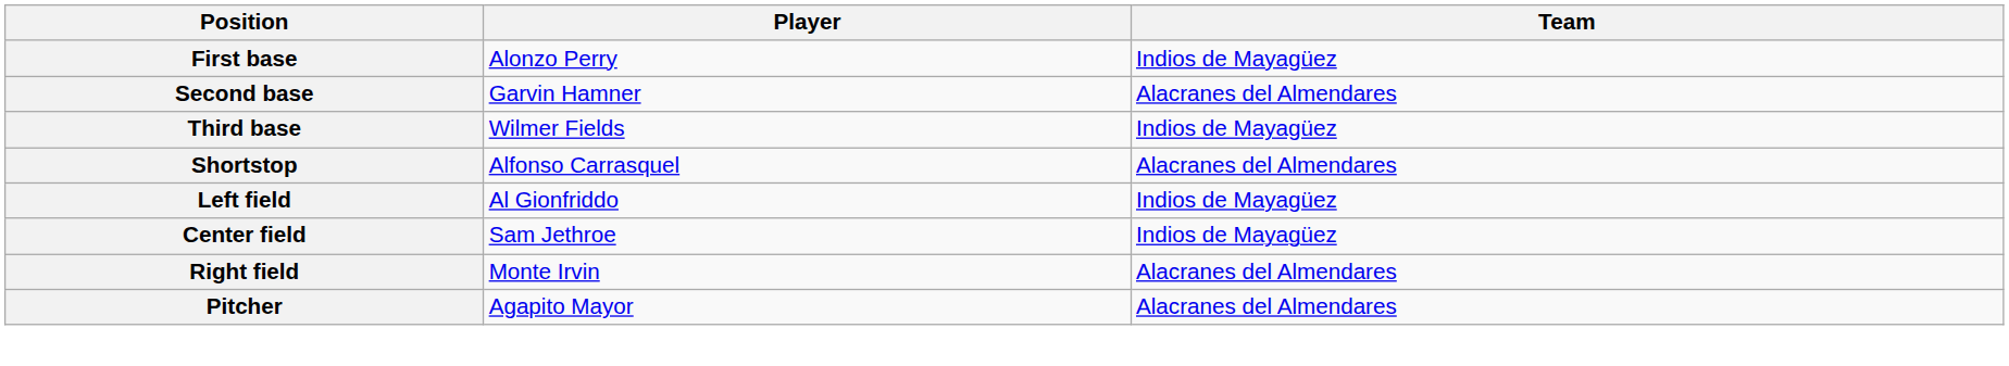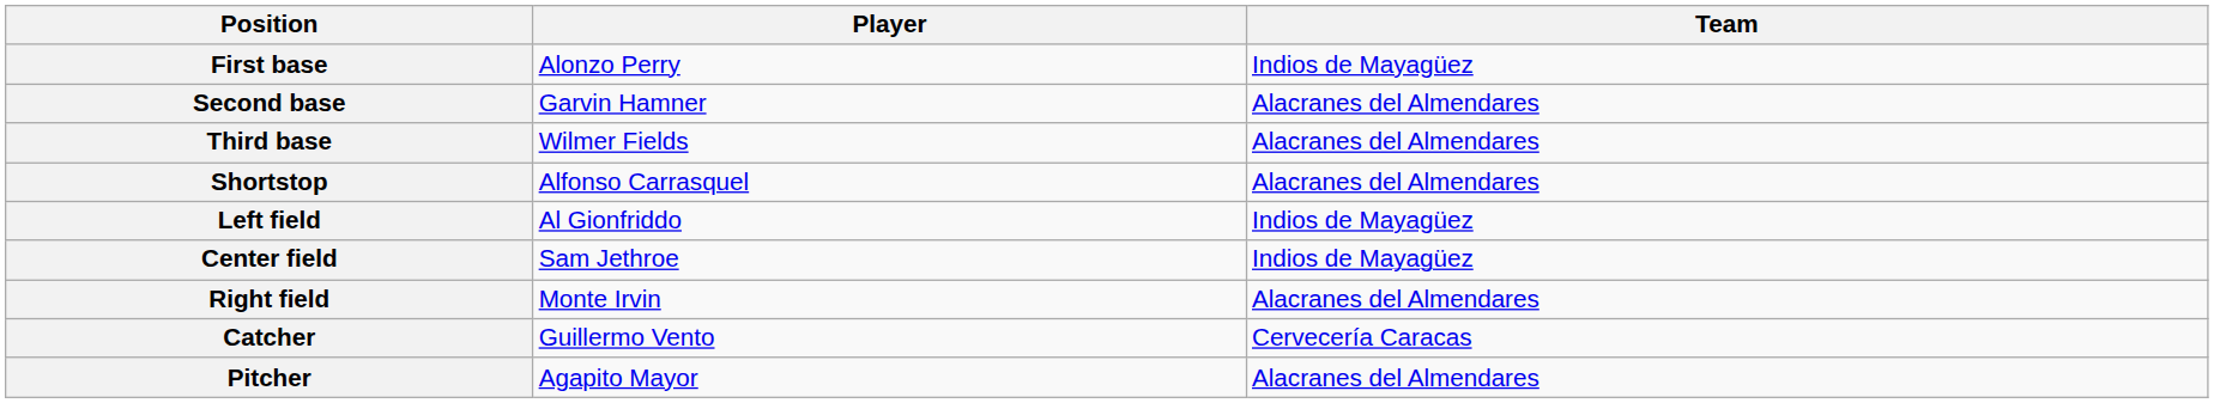Third base | Team: Indios de Mayagüez -> Alacranes del Almendares
+ row: Catcher | Guillermo Vento | Cervecería Caracas
